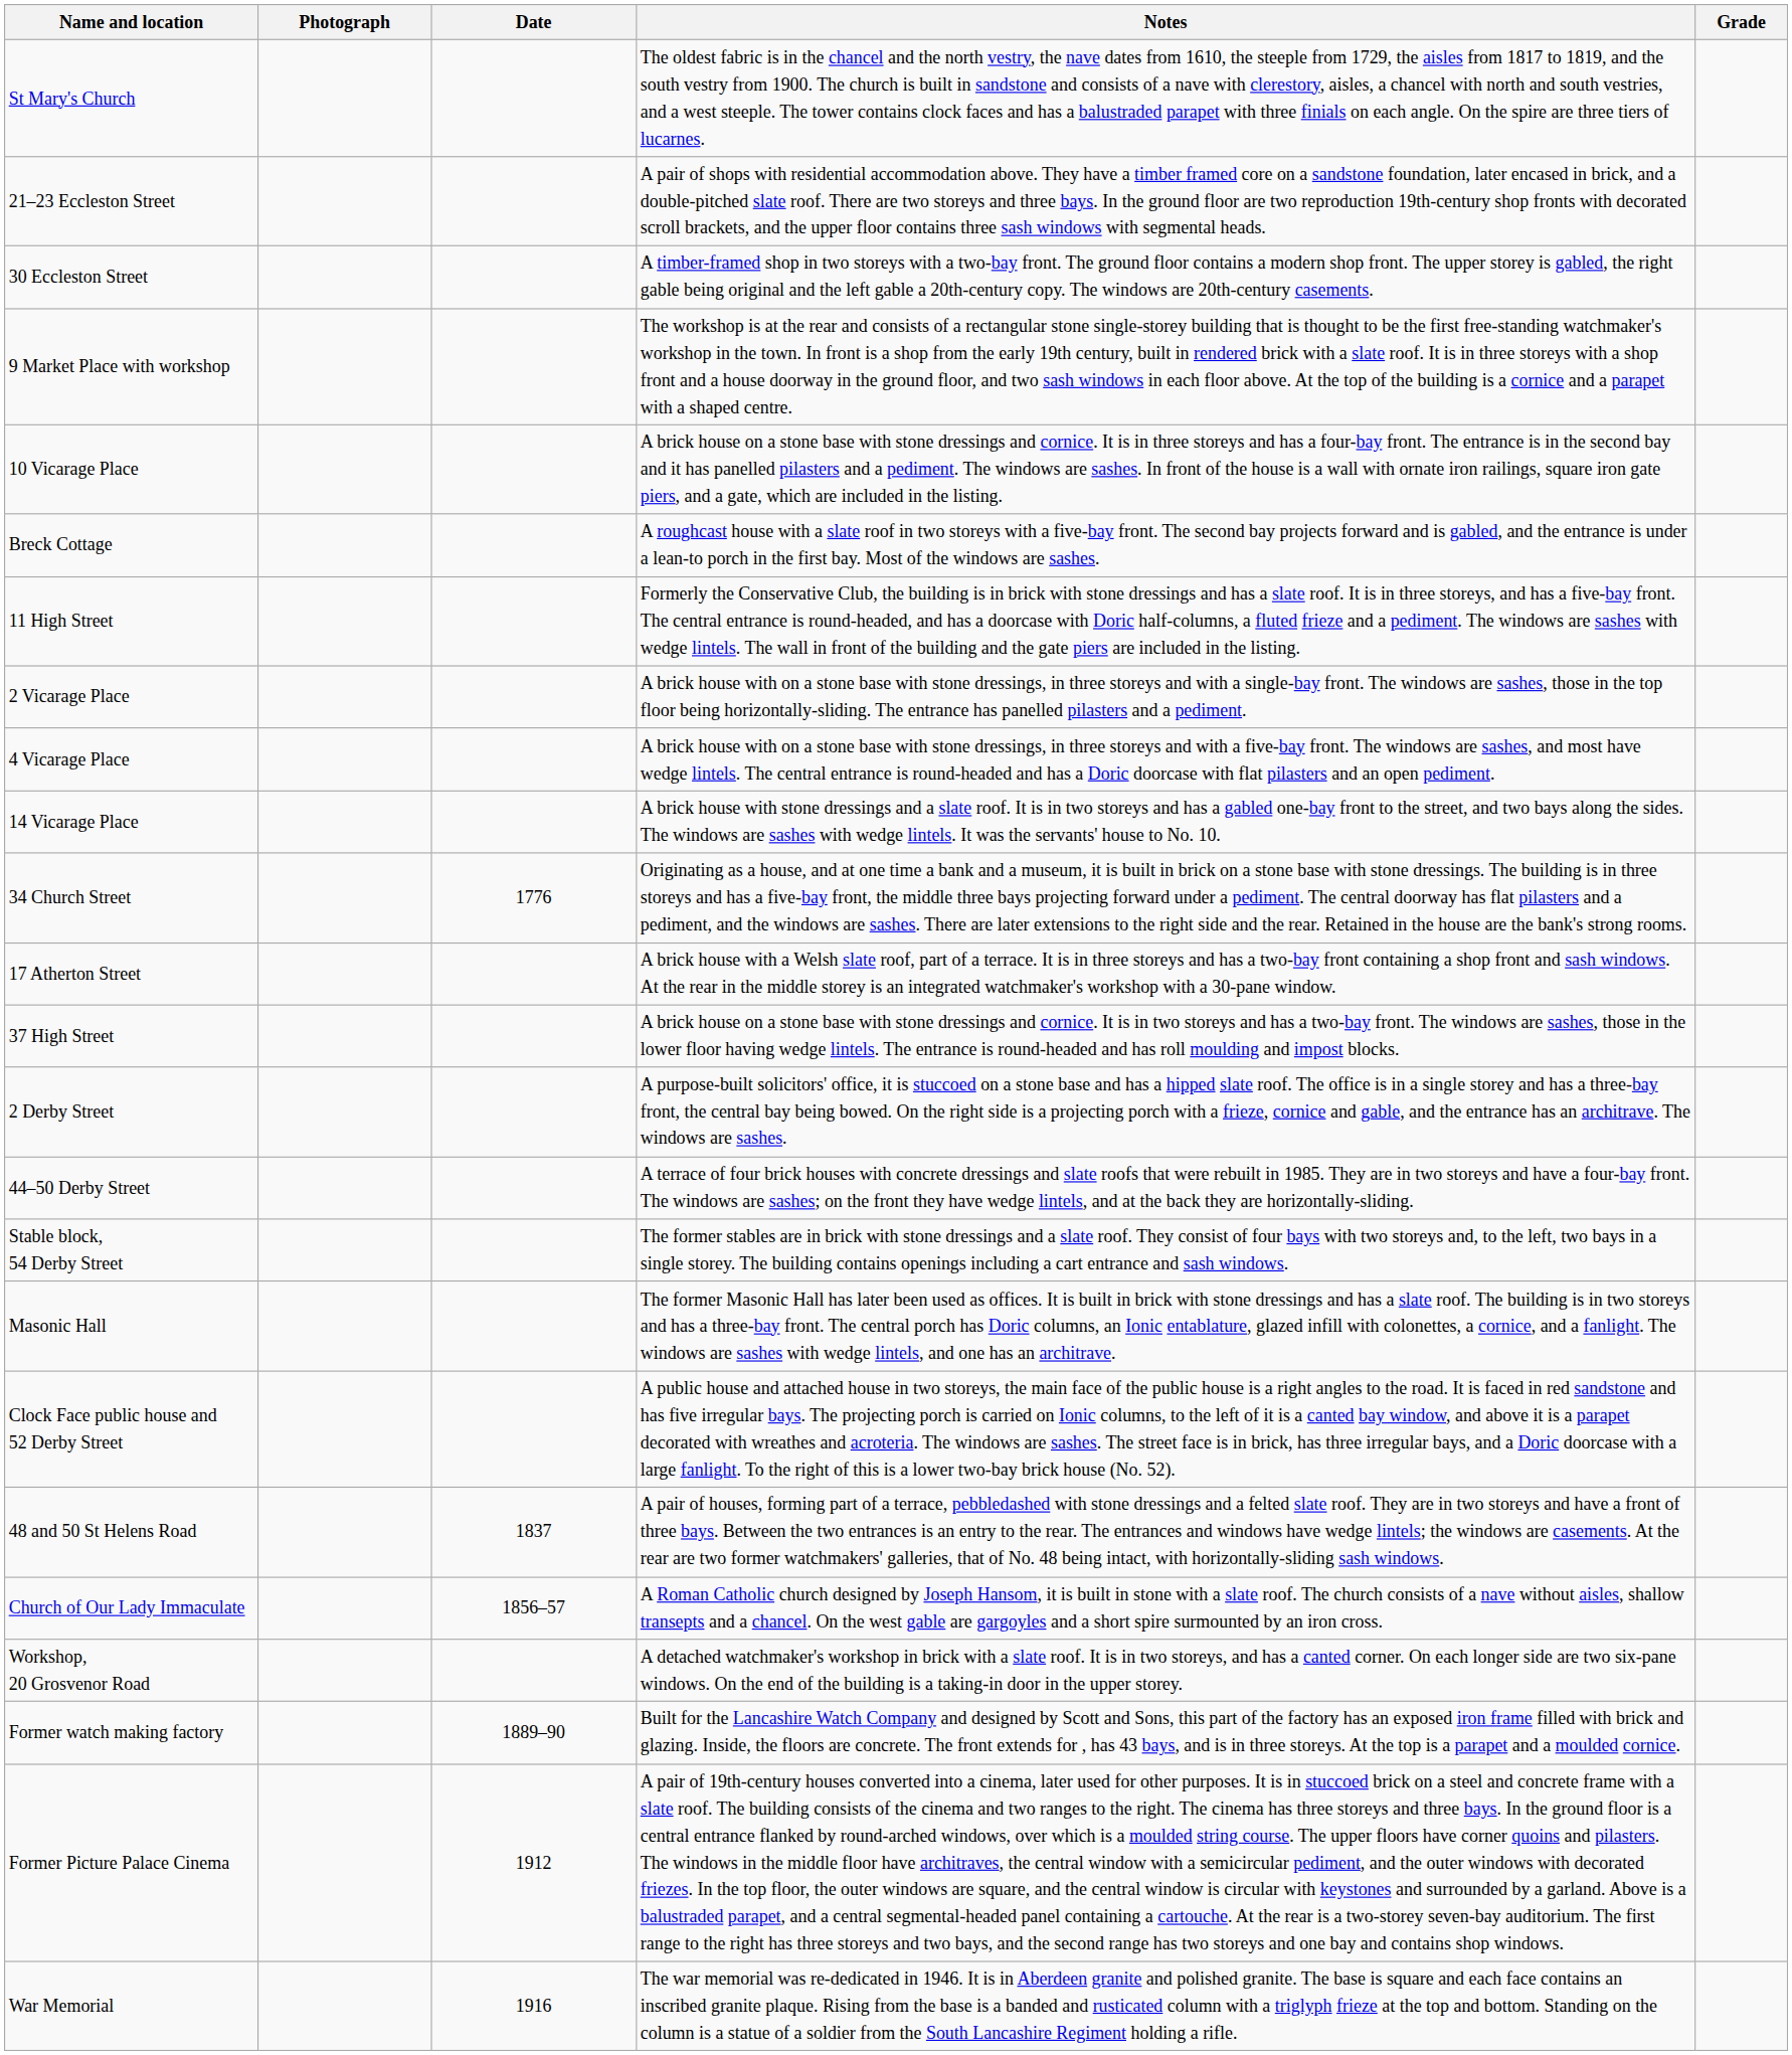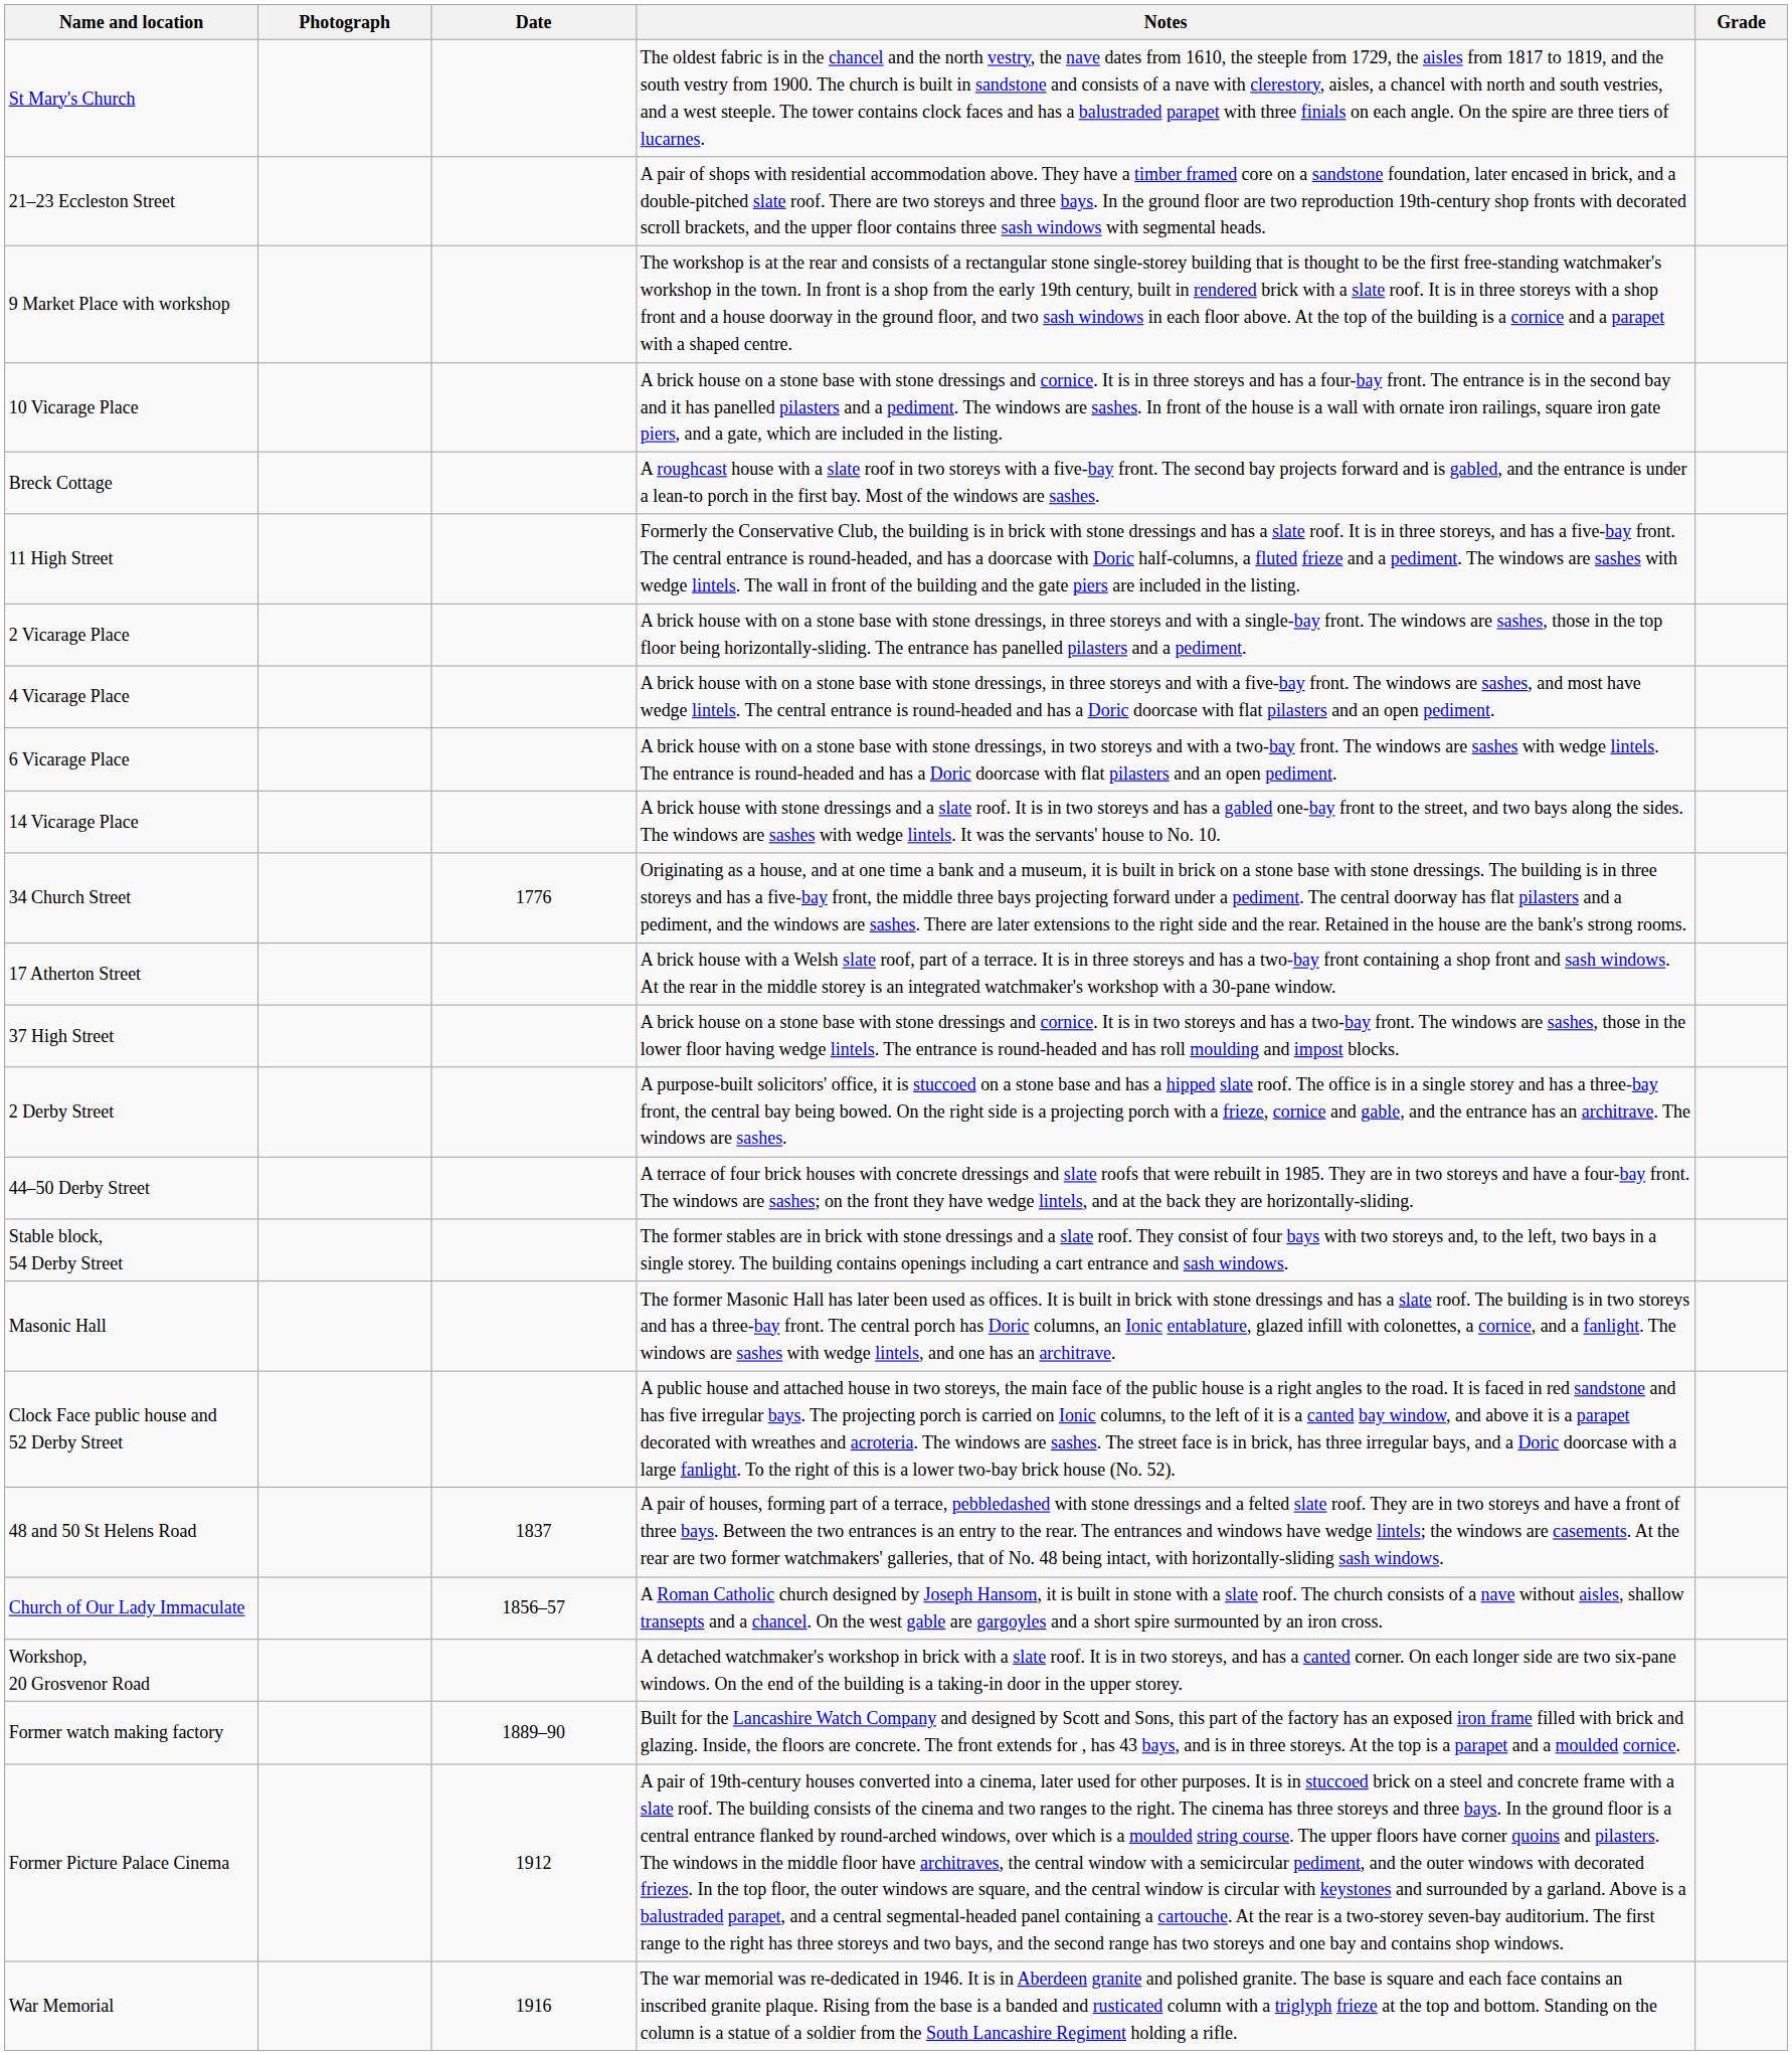- row: 30 Eccleston Street | A timber-framed shop in two storeys with a two-bay front. The ground floor contains a modern shop front. The upper storey is gabled, the right gable being original and the left gable a 20th-century copy. The windows are 20th-century casements.
+ row: 6 Vicarage Place | A brick house with on a stone base with stone dressings, in two storeys and with a two-bay front. The windows are sashes with wedge lintels. The entrance is round-headed and has a Doric doorcase with flat pilasters and an open pediment.
